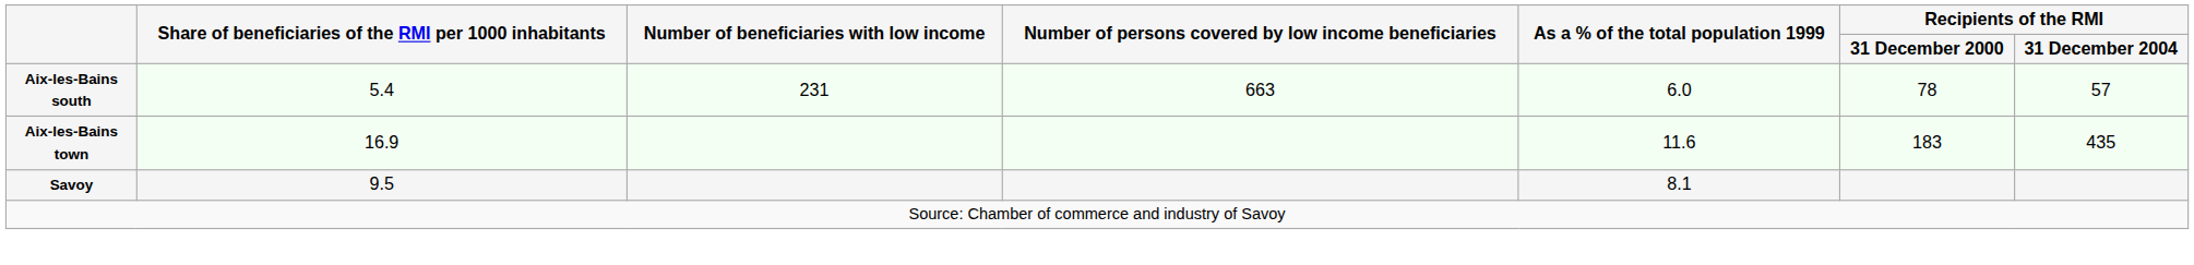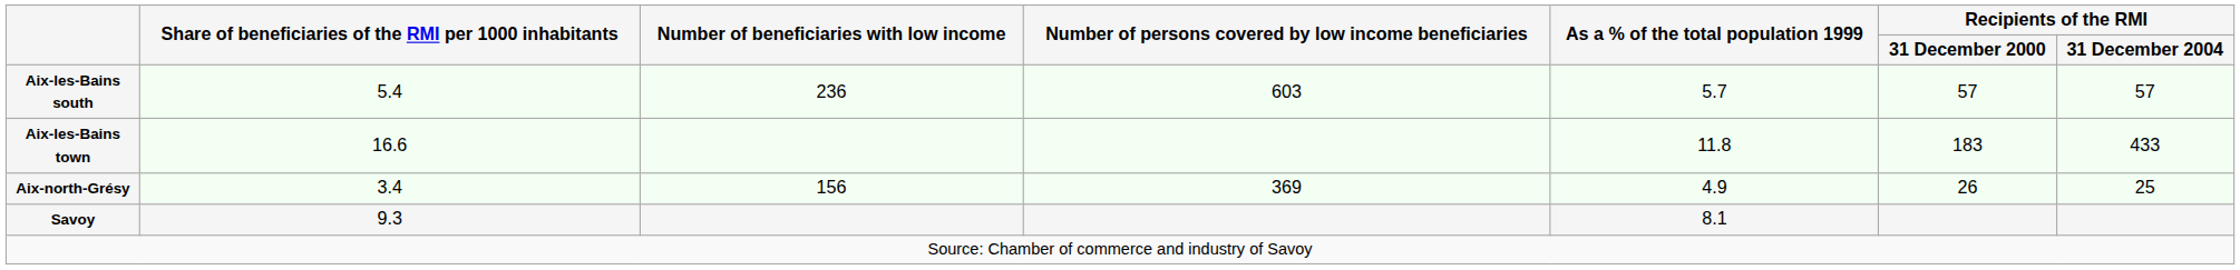Aix-les-Bains south | Number of beneficiaries with low income: 231 -> 236
Aix-les-Bains south | Number of persons covered by low income beneficiaries: 663 -> 603
Aix-les-Bains south | As a % of the total population 1999: 6.0 -> 5.7
Aix-les-Bains south | Recipients of the RMI / 31 December 2000: 78 -> 57
Aix-les-Bains town | Share of beneficiaries of the RMI per 1000 inhabitants: 16.9 -> 16.6
Aix-les-Bains town | As a % of the total population 1999: 11.6 -> 11.8
Aix-les-Bains town | Recipients of the RMI / 31 December 2004: 435 -> 433
+ row: Aix-north-Grésy | 3.4 | 156 | 369 | 4.9 | 26 | 25
Savoy | Share of beneficiaries of the RMI per 1000 inhabitants: 9.5 -> 9.3
